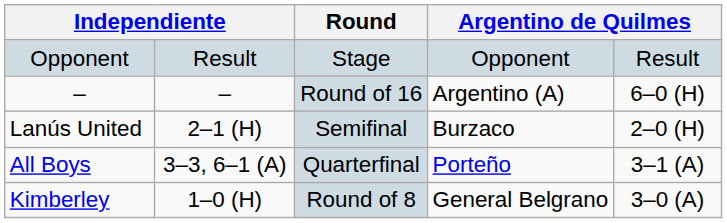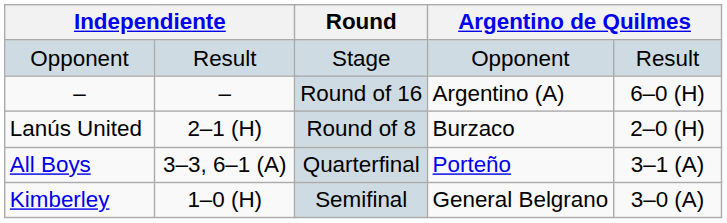Lanús United | Round: Semifinal -> Round of 8
Kimberley | Round: Round of 8 -> Semifinal
